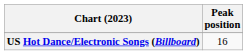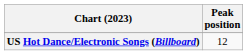US Hot Dance/Electronic Songs (Billboard) | Peak position: 16 -> 12
